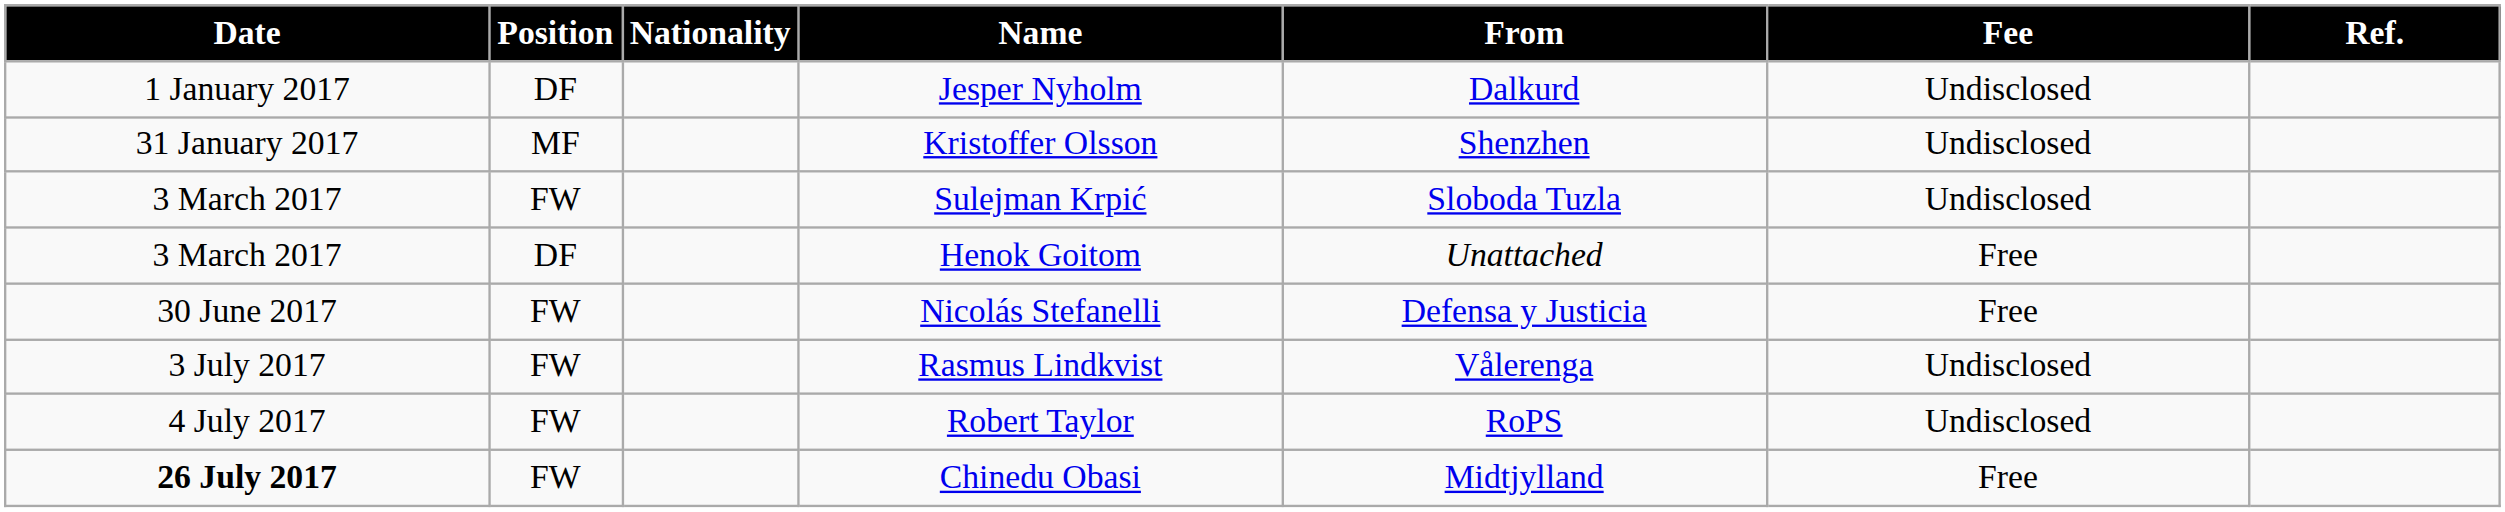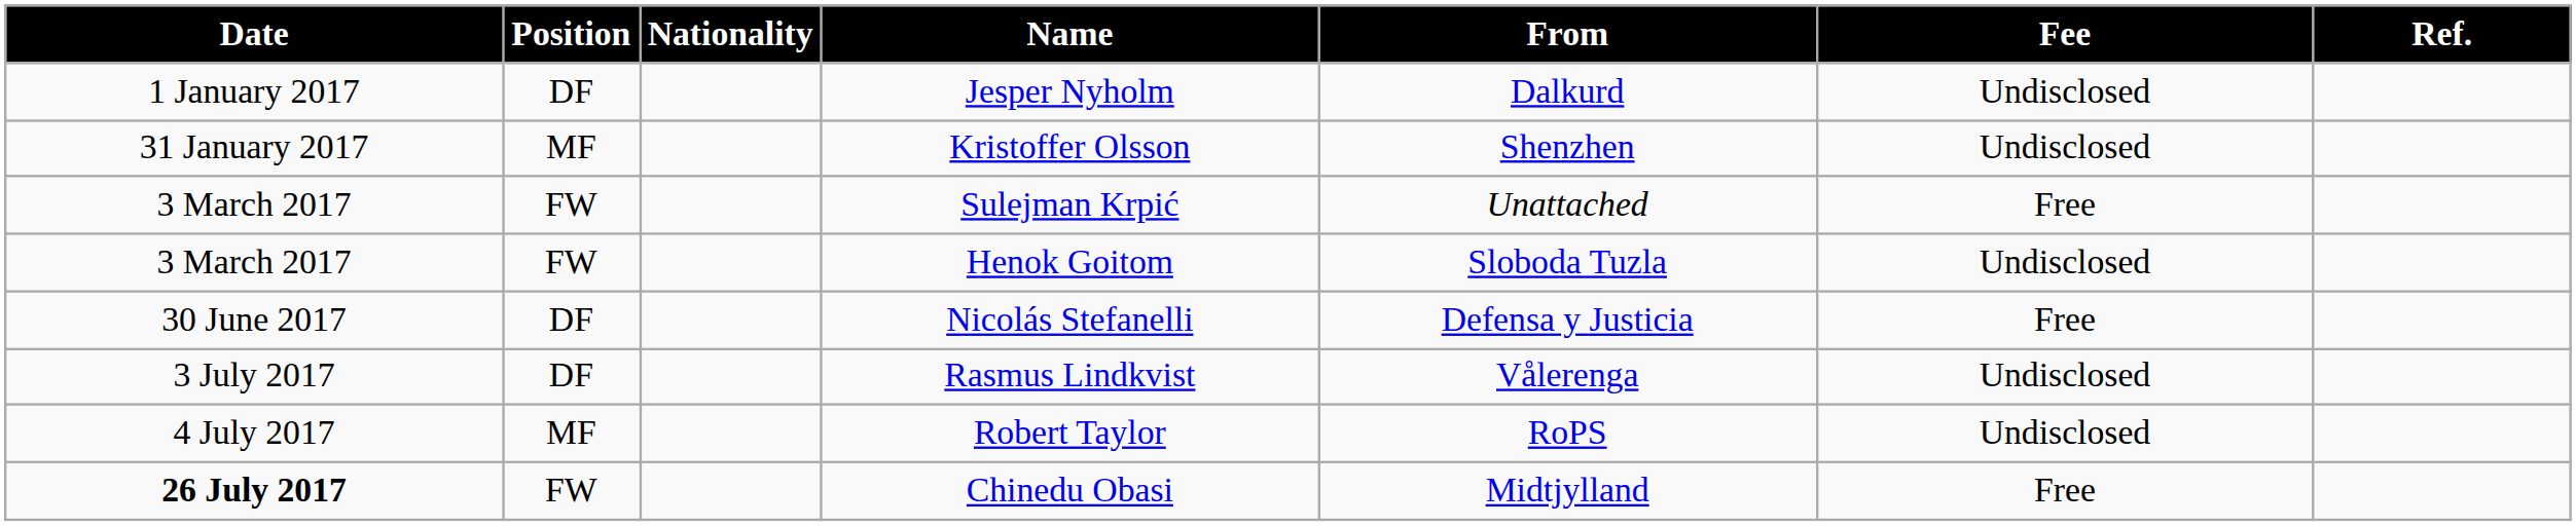Sulejman Krpić | From: Sloboda Tuzla -> Unattached
Sulejman Krpić | Fee: Undisclosed -> Free
Henok Goitom | Position: DF -> FW
Henok Goitom | From: Unattached -> Sloboda Tuzla
Henok Goitom | Fee: Free -> Undisclosed
Nicolás Stefanelli | Position: FW -> DF
Rasmus Lindkvist | Position: FW -> DF
Robert Taylor | Position: FW -> MF
